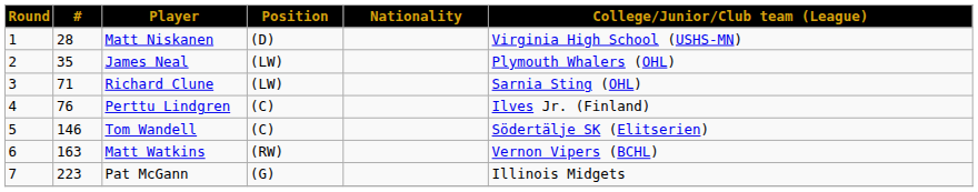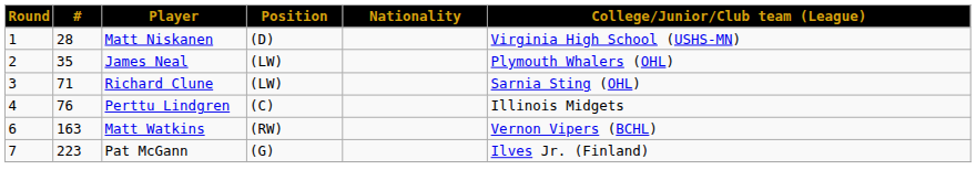Perttu Lindgren | College/Junior/Club team (League): Ilves Jr. (Finland) -> Illinois Midgets
- row: 5 | 146 | Tom Wandell | (C) | Södertälje SK (Elitserien)
Pat McGann | College/Junior/Club team (League): Illinois Midgets -> Ilves Jr. (Finland)
